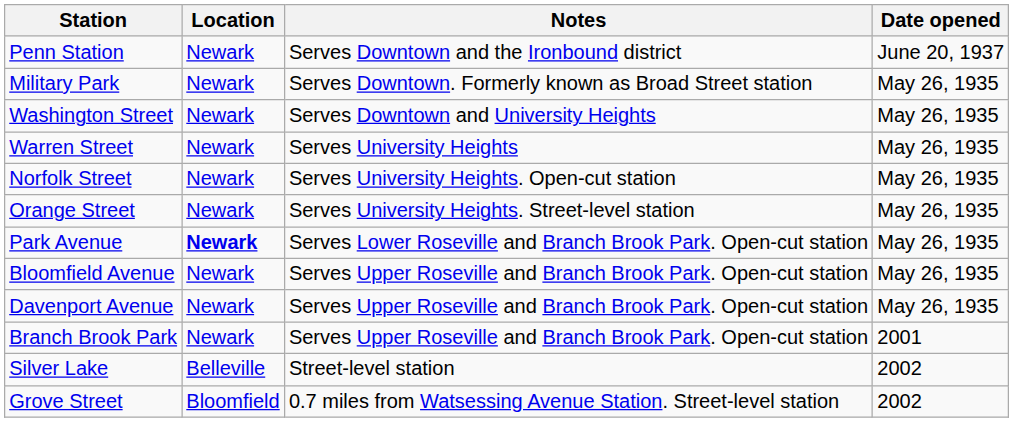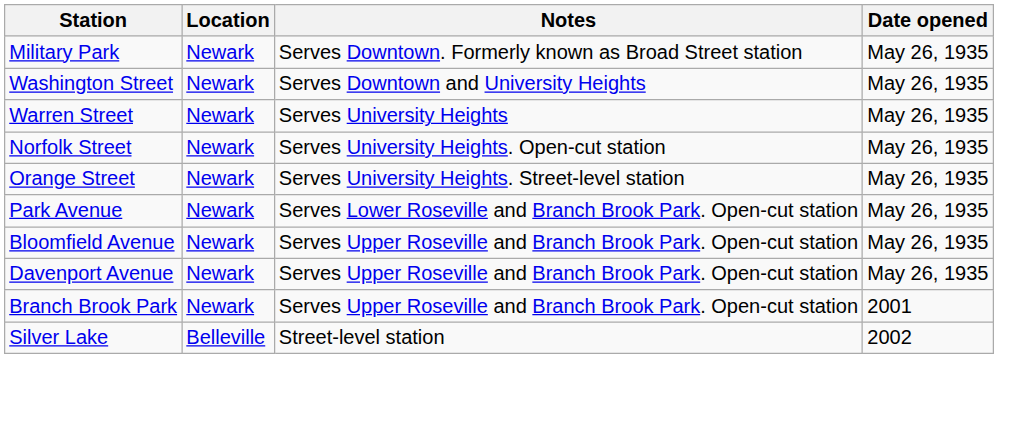- row: Penn Station | Newark | Serves Downtown and the Ironbound district | June 20, 1937
Park Avenue | Location: bold -> normal
- row: Grove Street | Bloomfield | 0.7 miles from Watsessing Avenue Station. Street-level station | 2002
